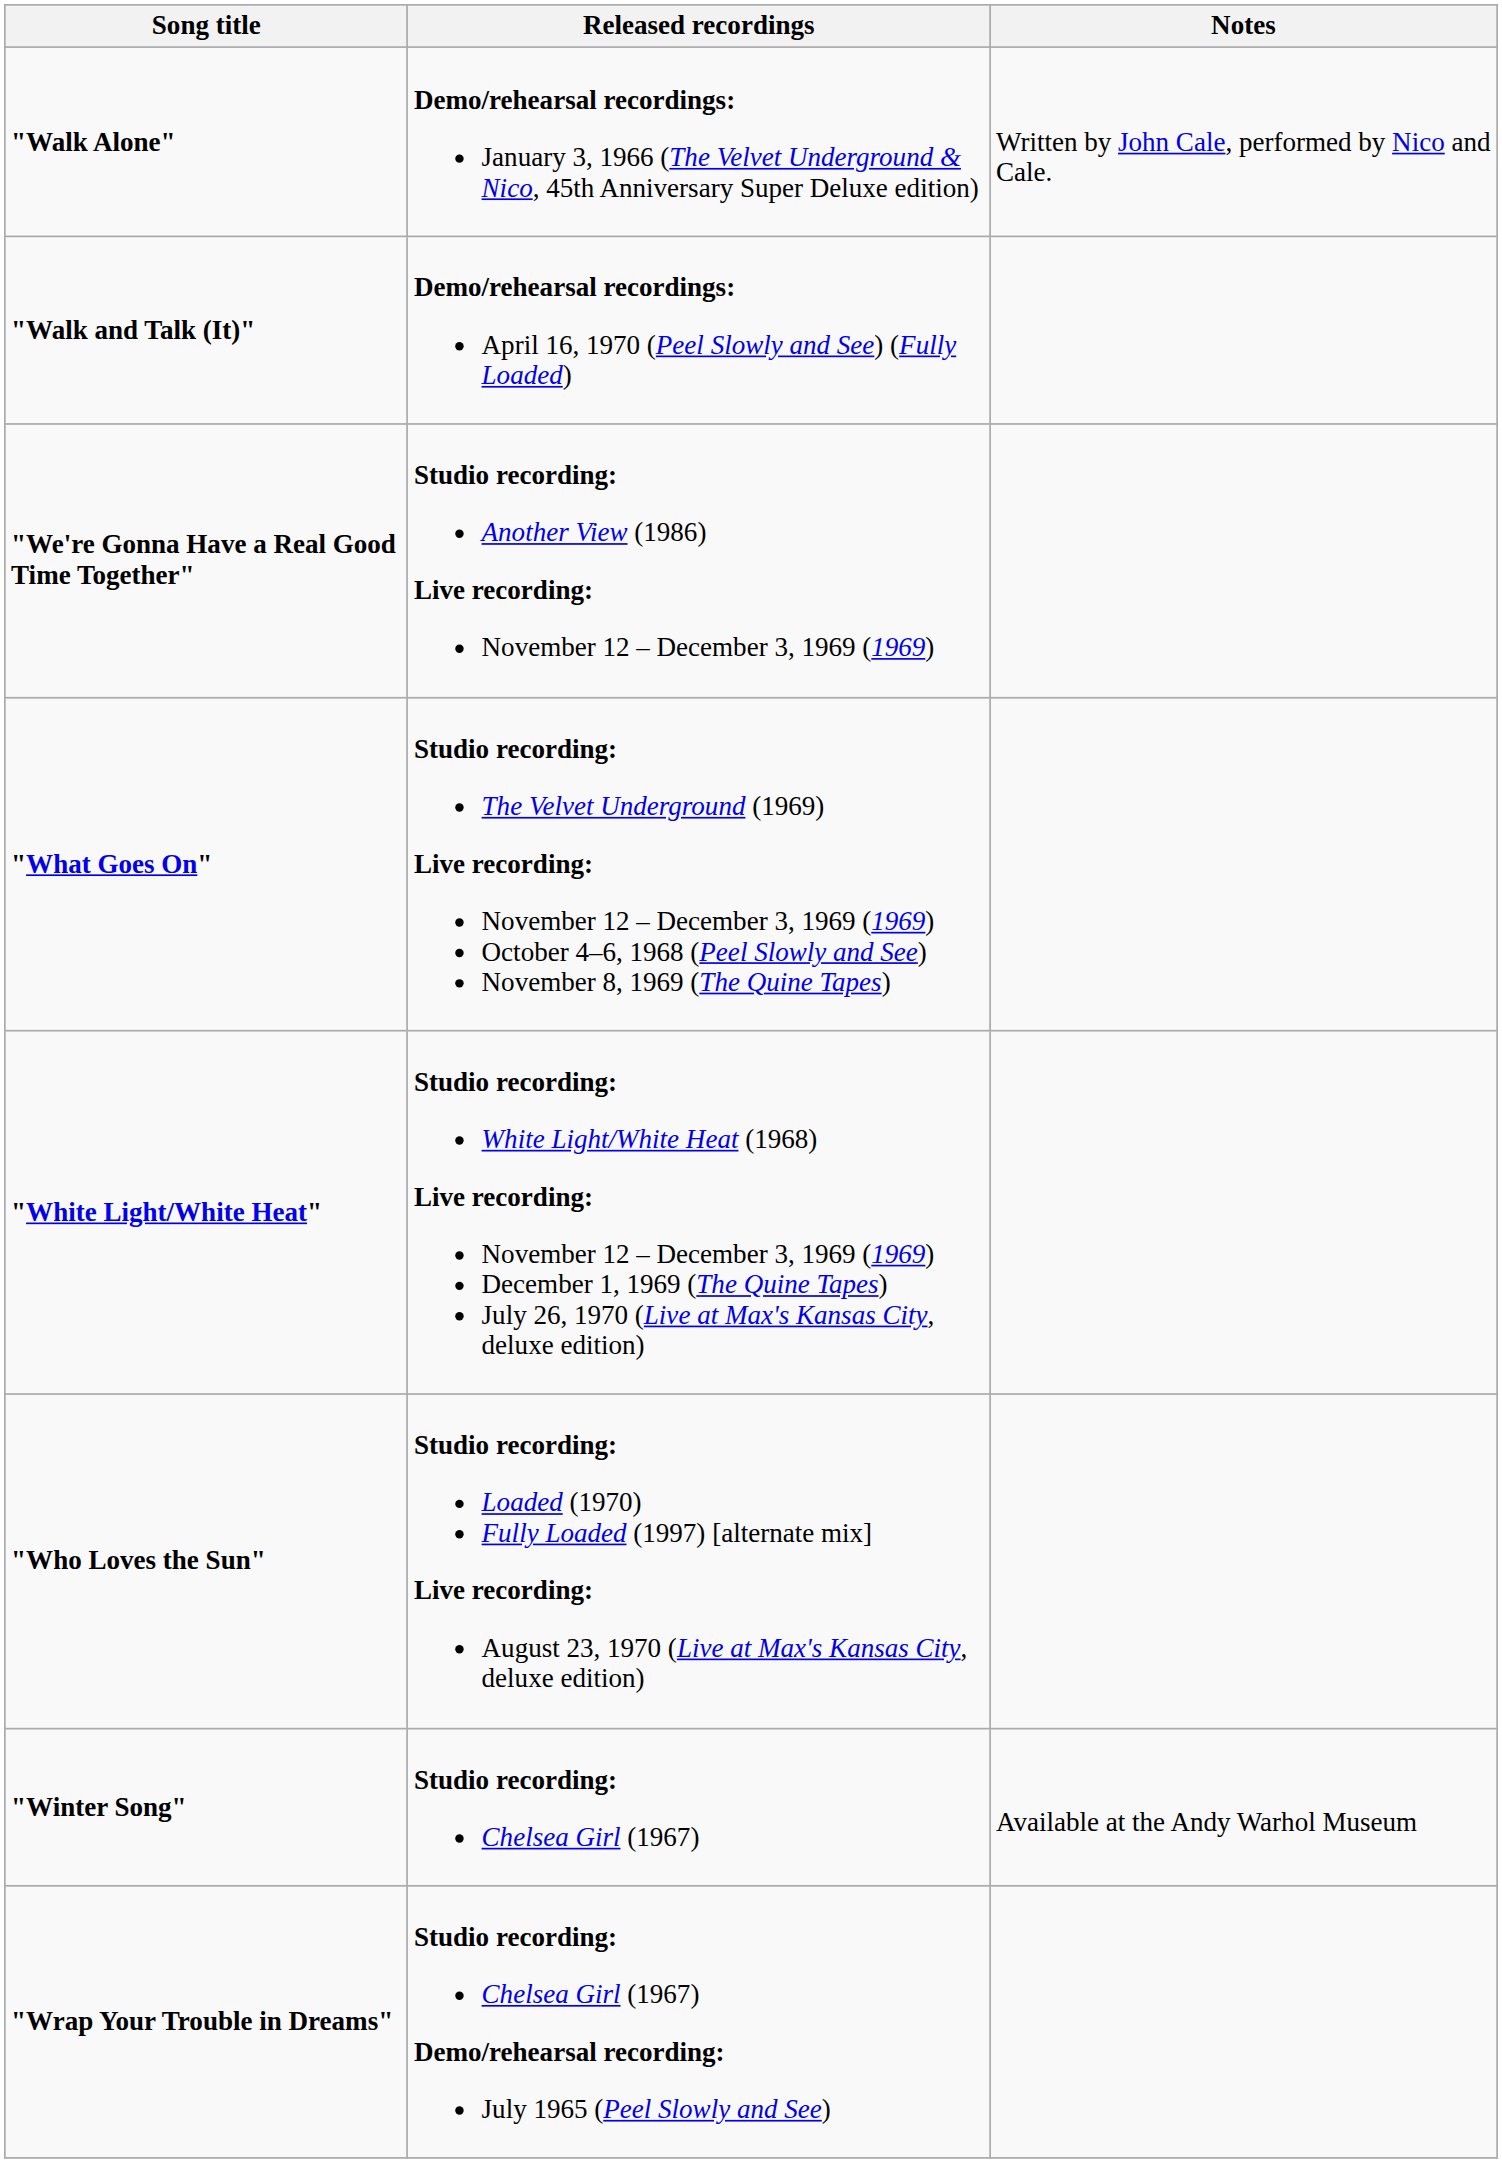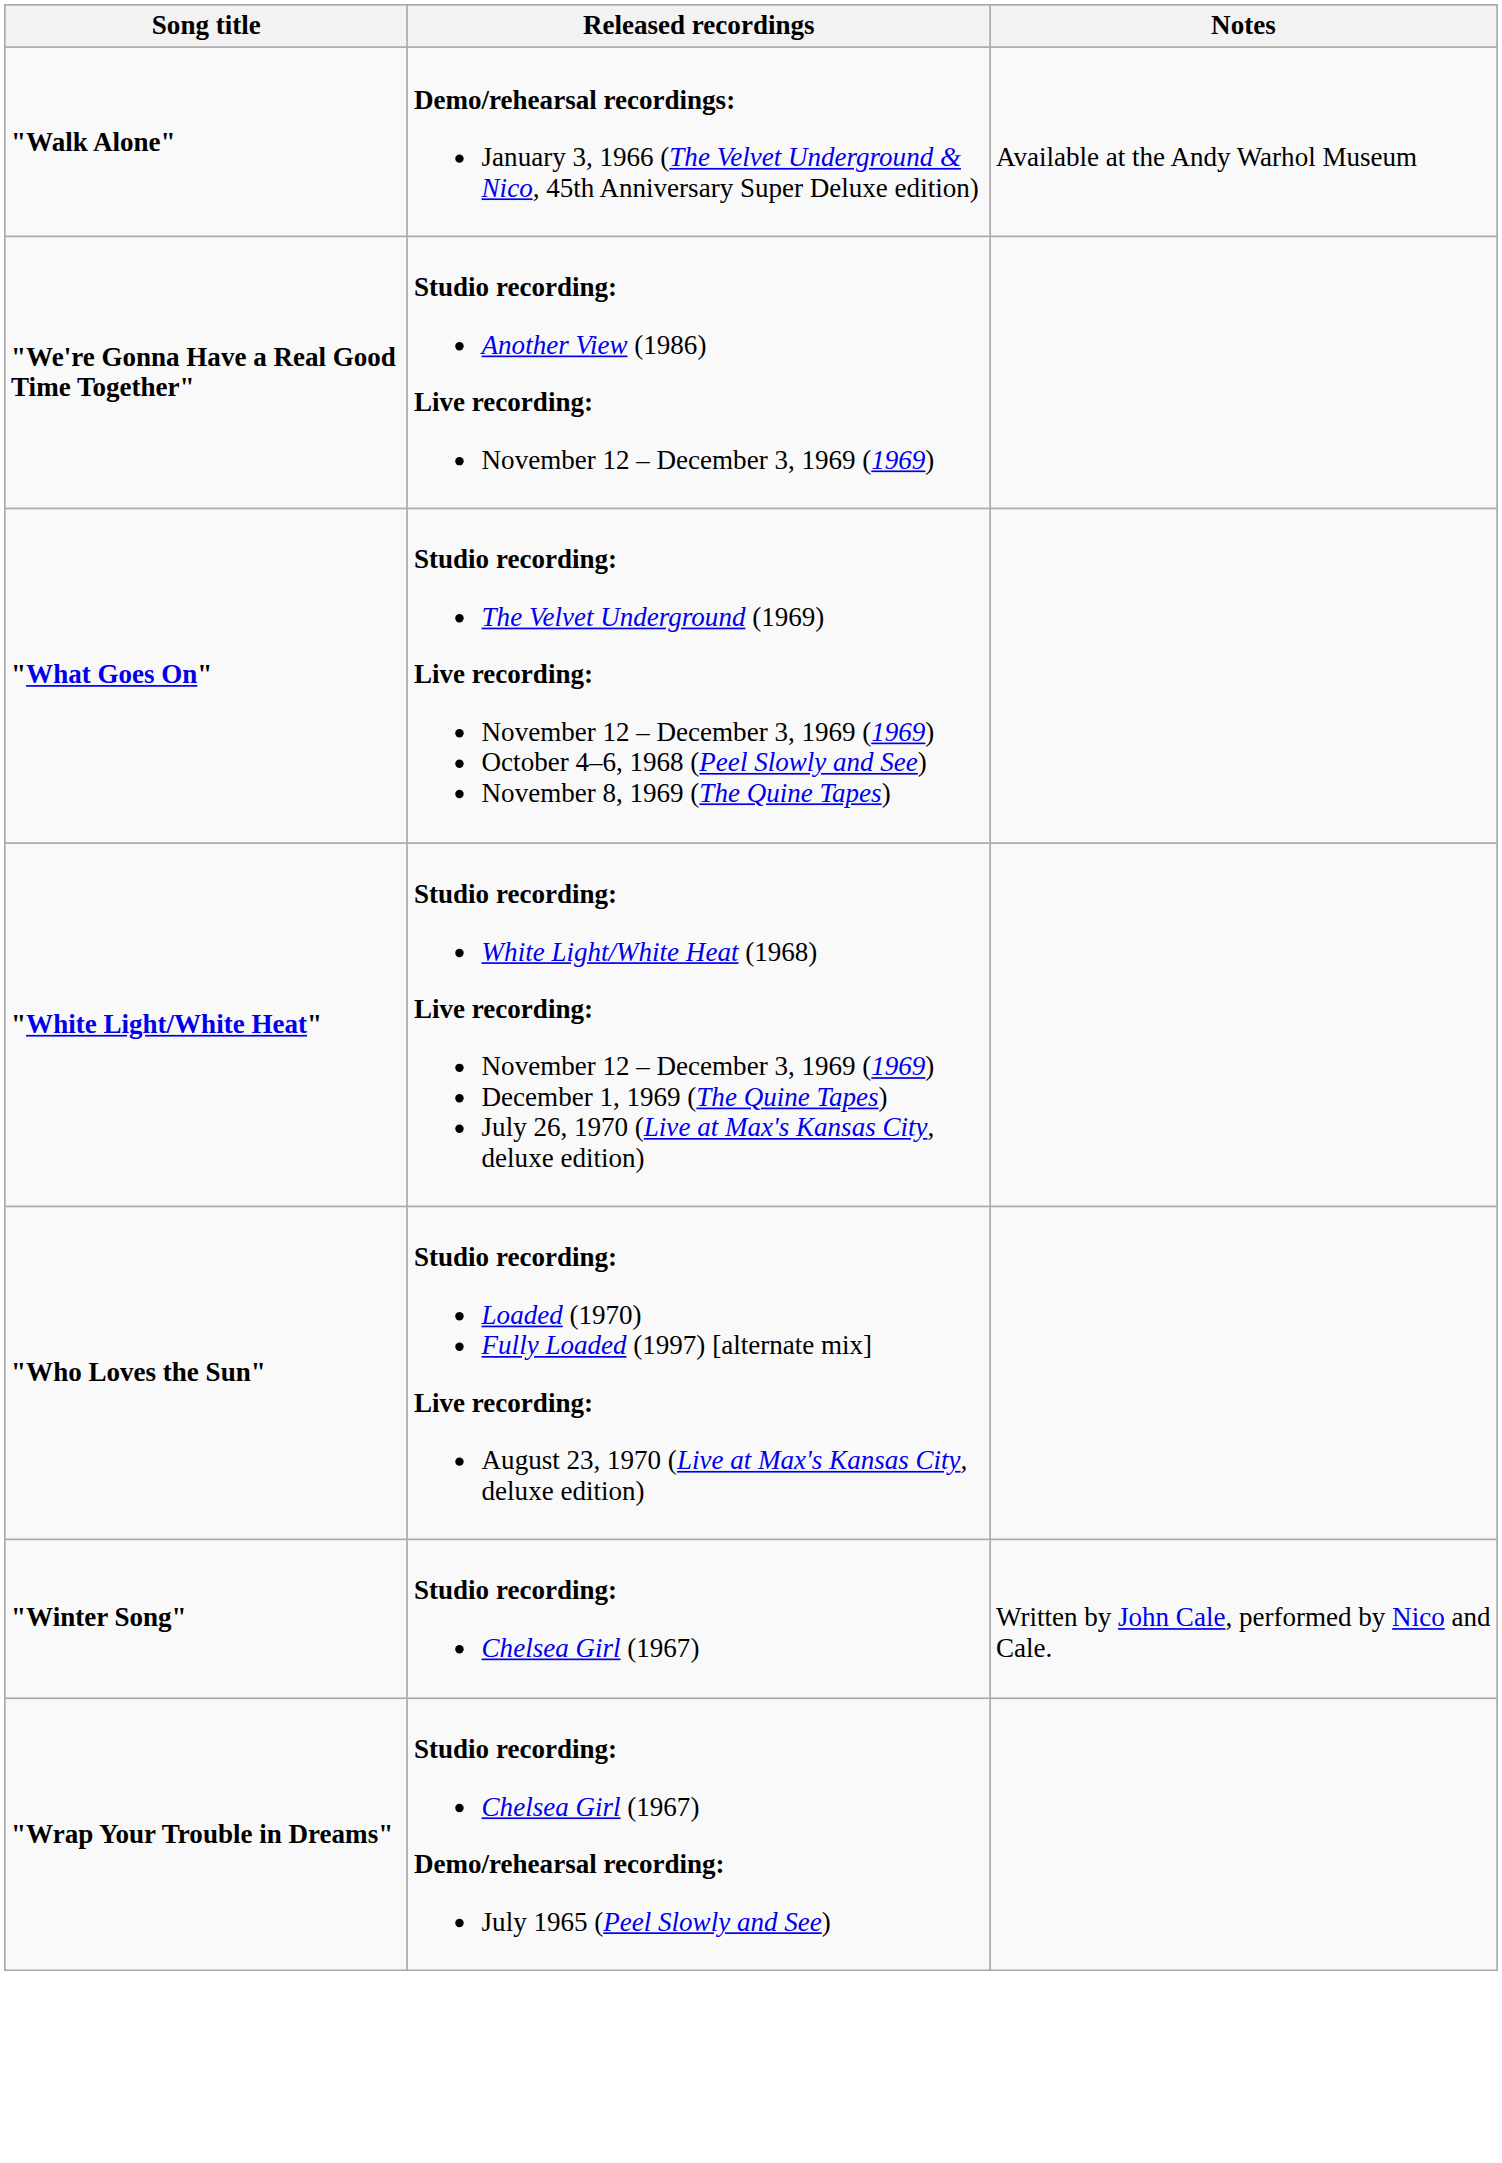"Walk Alone" | Notes: Written by John Cale, performed by Nico and Cale. -> Available at the Andy Warhol Museum
- row: "Walk and Talk (It)" | Demo/rehearsal recordings: April 16, 1970 (Peel Slowly and See) (Fully Loaded)
"Winter Song" | Notes: Available at the Andy Warhol Museum -> Written by John Cale, performed by Nico and Cale.
